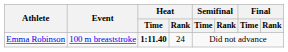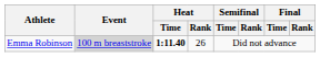Emma Robinson | Event: no background -> lightgrey background
Emma Robinson | Heat / Rank: 24 -> 26
